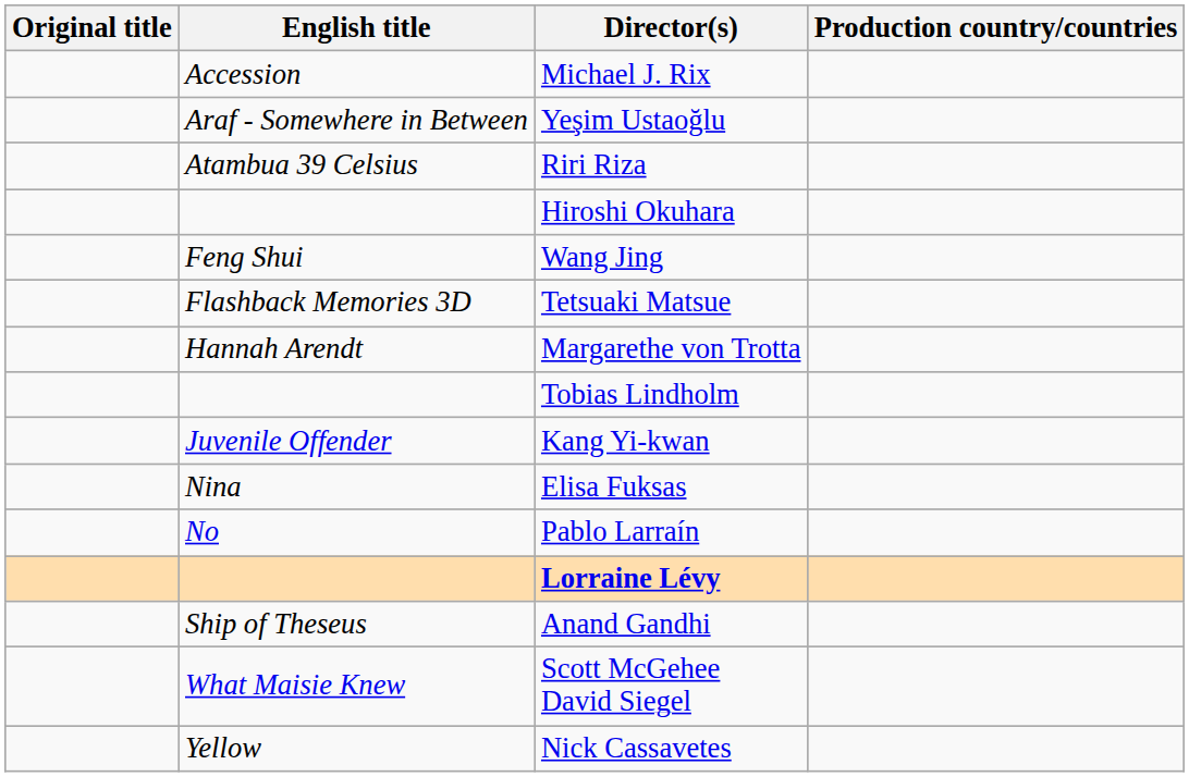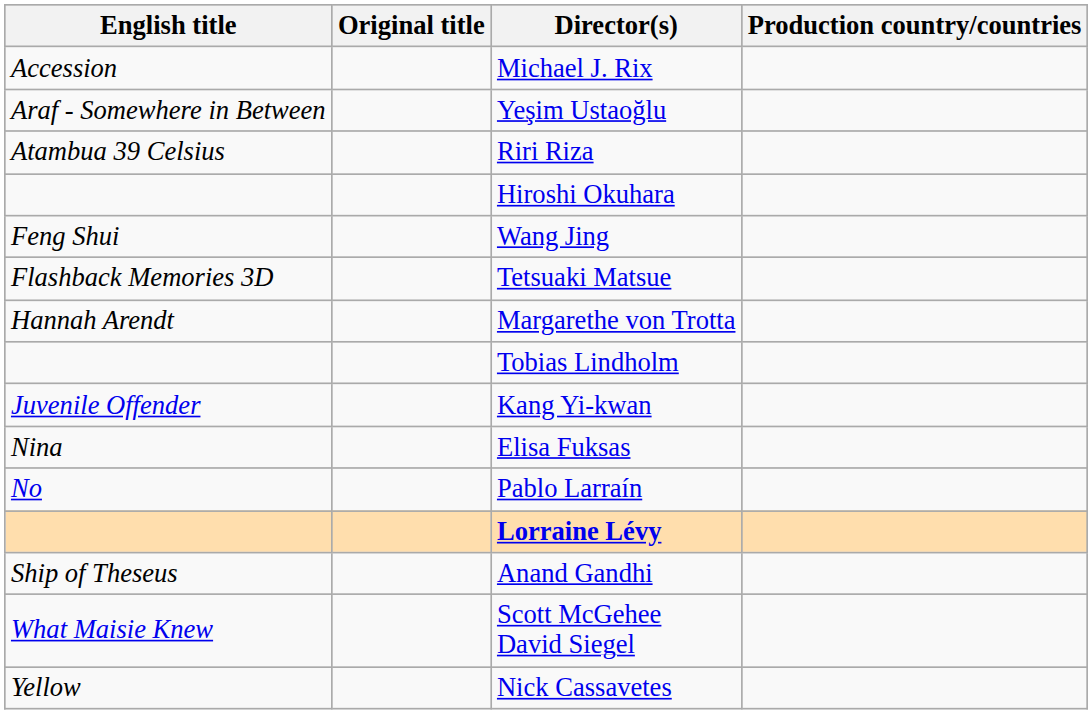columns swapped: English title <-> Original title
